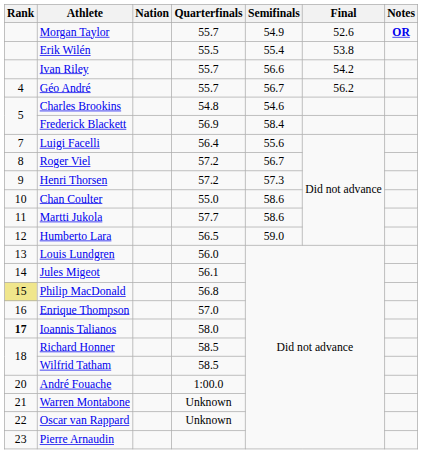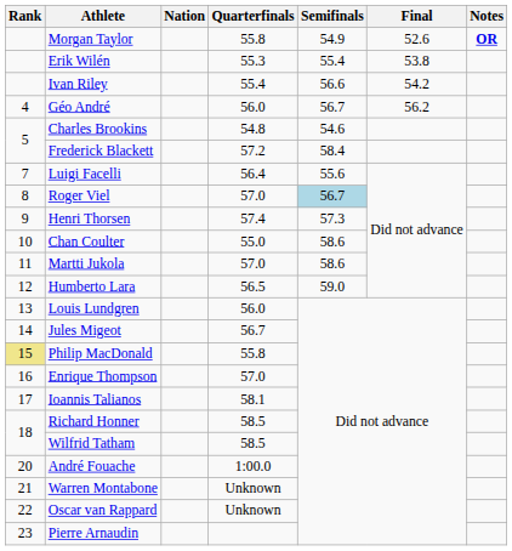Morgan Taylor | Quarterfinals: 55.7 -> 55.8
Erik Wilén | Quarterfinals: 55.5 -> 55.3
Ivan Riley | Quarterfinals: 55.7 -> 55.4
Géo André | Quarterfinals: 55.7 -> 56.0
Frederick Blackett | Quarterfinals: 56.9 -> 57.2
Roger Viel | Quarterfinals: 57.2 -> 57.0
Roger Viel | Semifinals: no background -> lightblue background
Henri Thorsen | Quarterfinals: 57.2 -> 57.4
Martti Jukola | Quarterfinals: 57.7 -> 57.0
Jules Migeot | Quarterfinals: 56.1 -> 56.7
Philip MacDonald | Quarterfinals: 56.8 -> 55.8
Ioannis Talianos | Rank: bold -> normal
Ioannis Talianos | Quarterfinals: 58.0 -> 58.1
